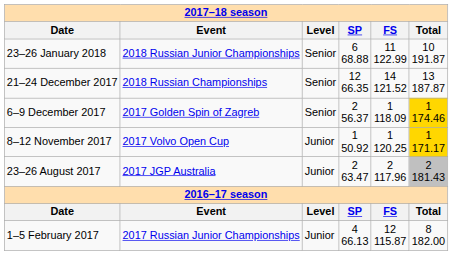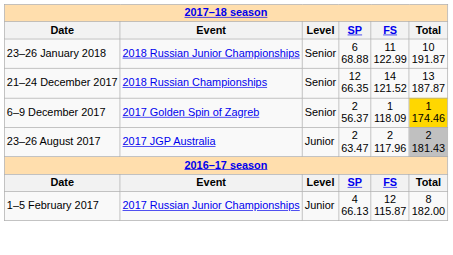- row: 8–12 November 2017 | 2017 Volvo Open Cup | Junior | 1 50.92 | 1 120.25 | 1 171.17
